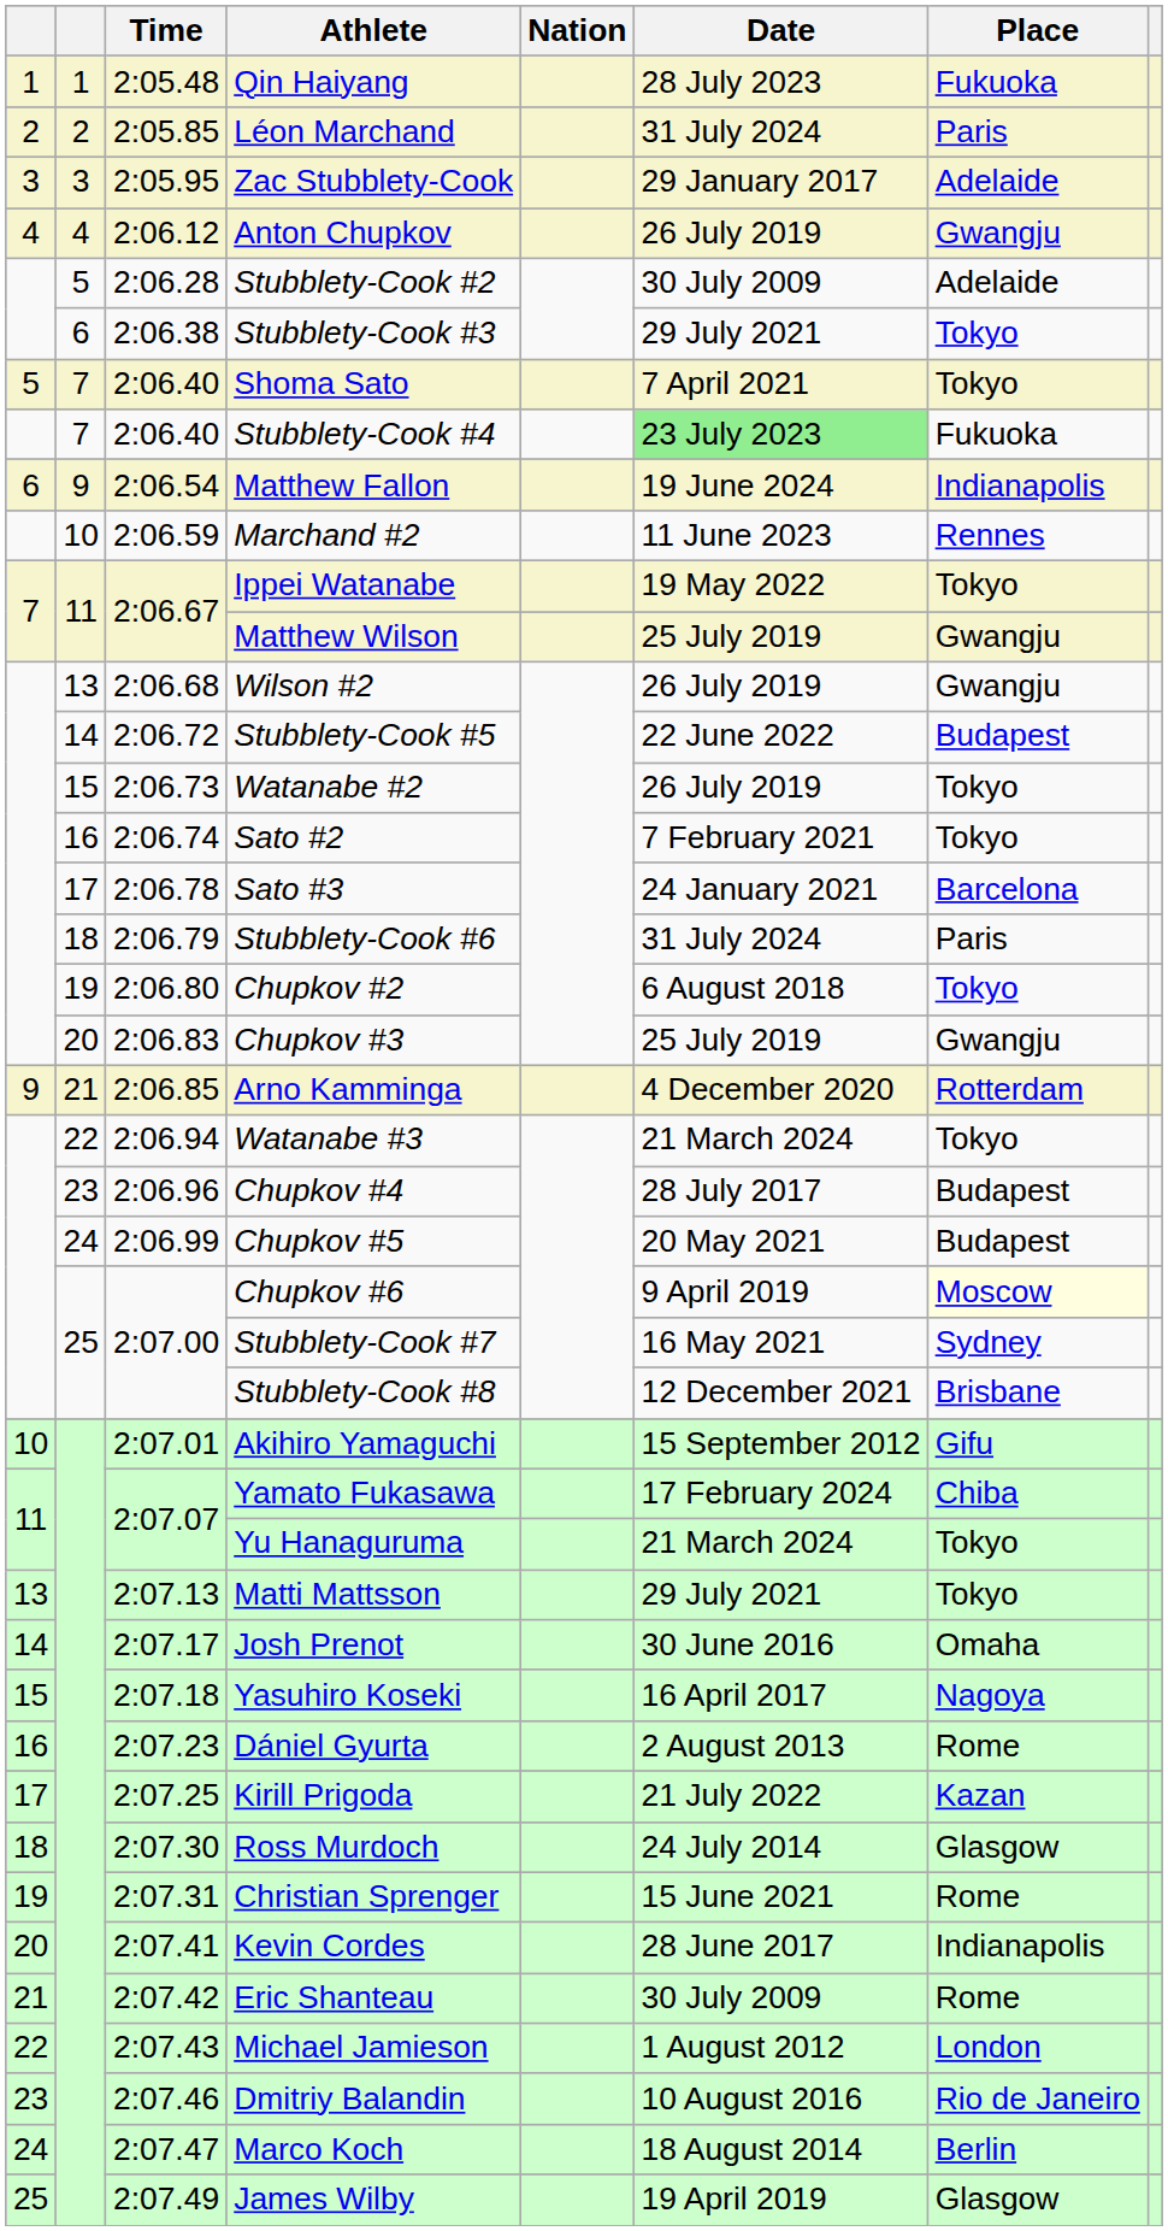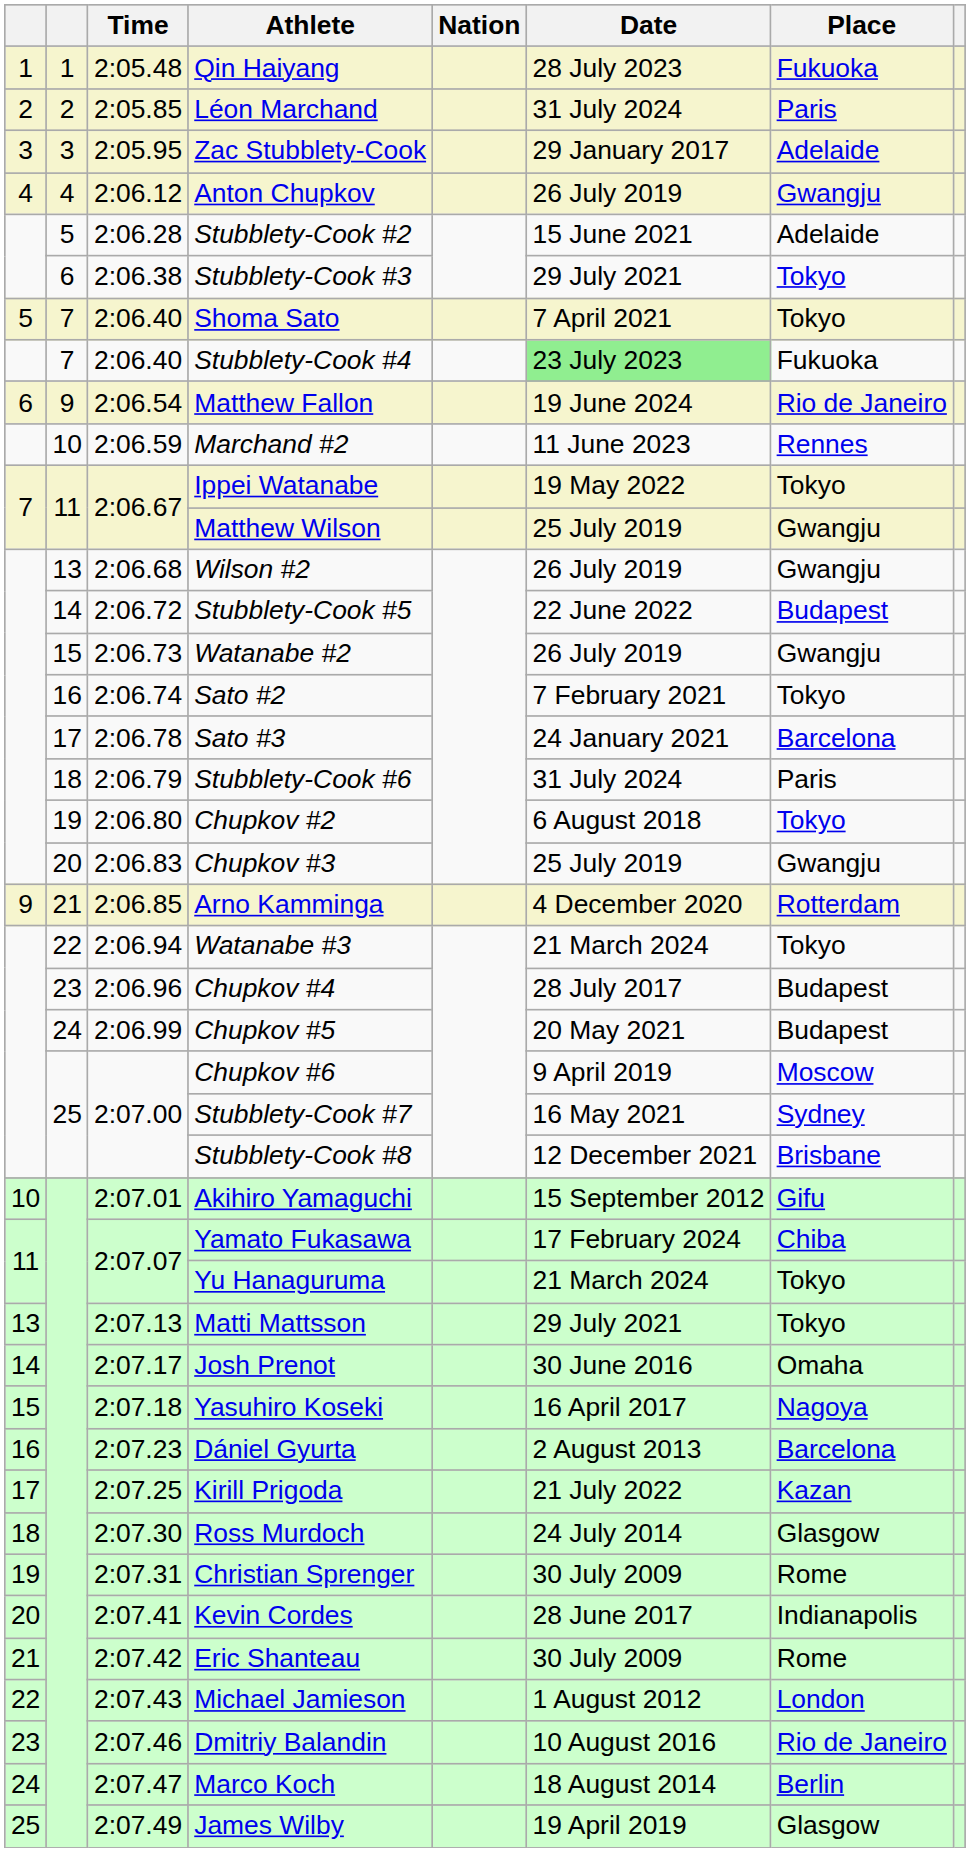Stubblety-Cook #2 | Date: 30 July 2009 -> 15 June 2021
Matthew Fallon | Place: Indianapolis -> Rio de Janeiro
Watanabe #2 | Place: Tokyo -> Gwangju
Chupkov #6 | Place: lightyellow background -> no background
Dániel Gyurta | Place: Rome -> Barcelona
Christian Sprenger | Date: 15 June 2021 -> 30 July 2009
